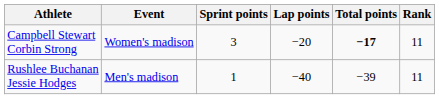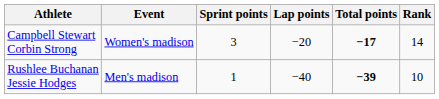Campbell Stewart Corbin Strong | Rank: 11 -> 14
Rushlee Buchanan Jessie Hodges | Total points: normal -> bold
Rushlee Buchanan Jessie Hodges | Rank: 11 -> 10
